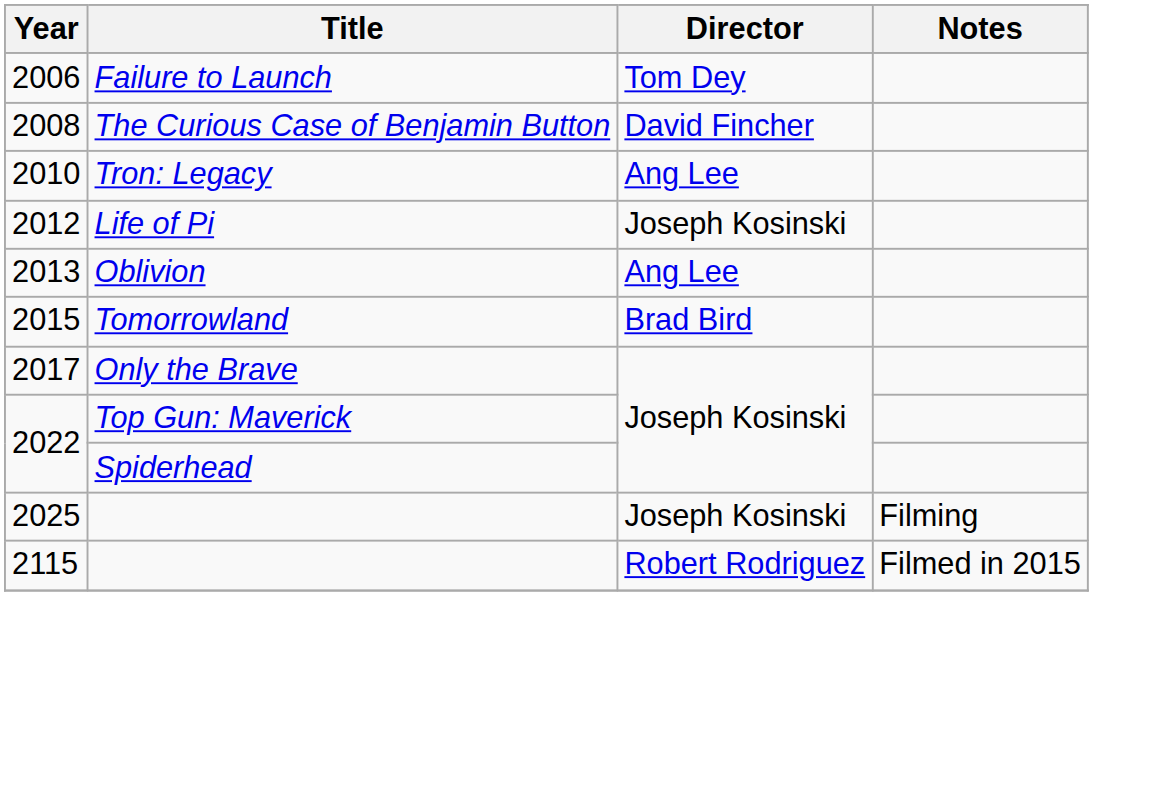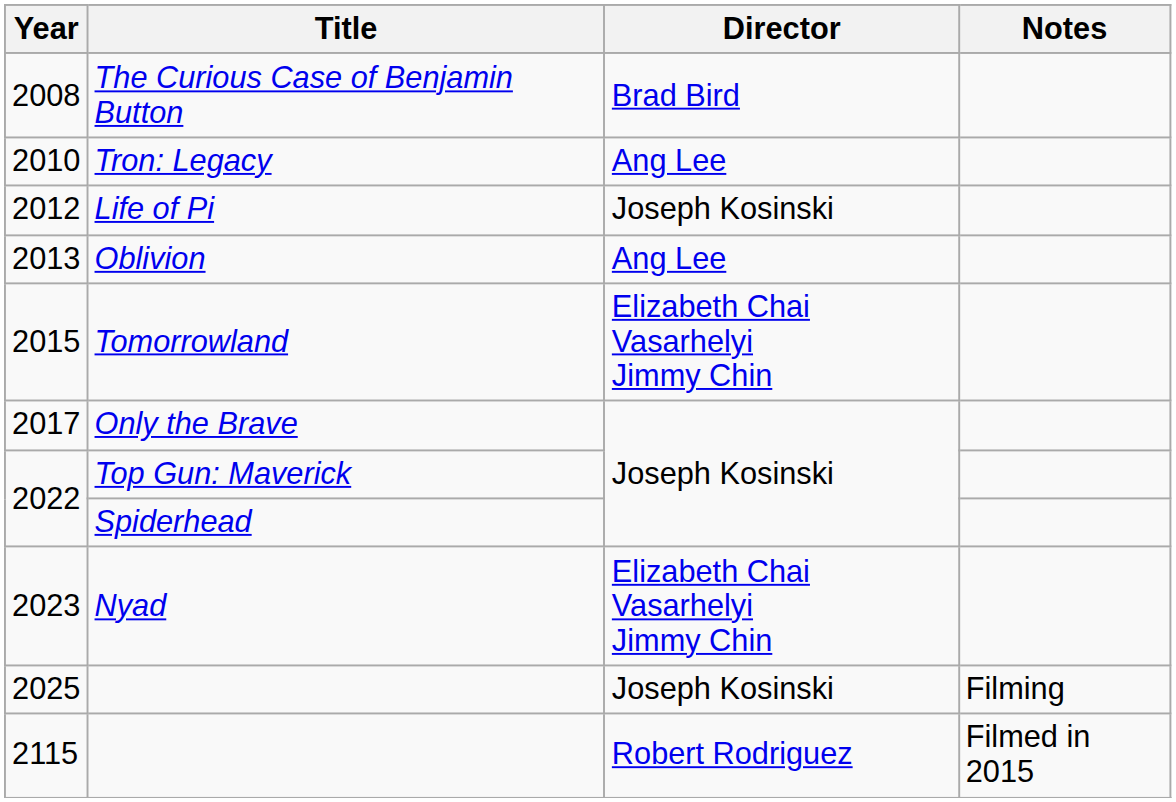- row: 2006 | Failure to Launch | Tom Dey
The Curious Case of Benjamin Button | Director: David Fincher -> Brad Bird
Tomorrowland | Director: Brad Bird -> Elizabeth Chai Vasarhelyi Jimmy Chin
+ row: 2023 | Nyad | Elizabeth Chai Vasarhelyi Jimmy Chin
